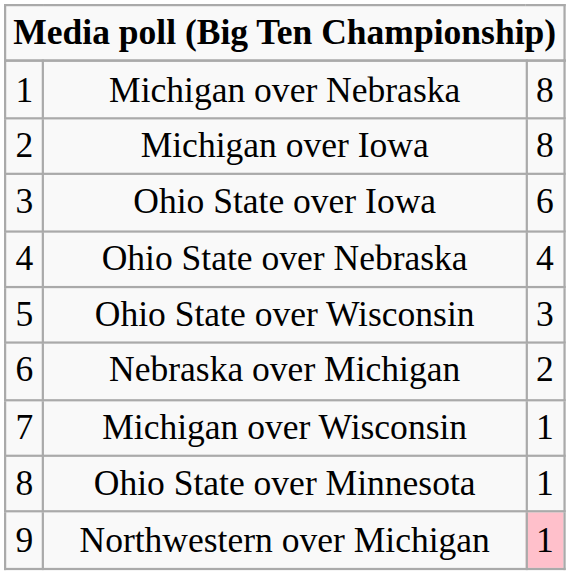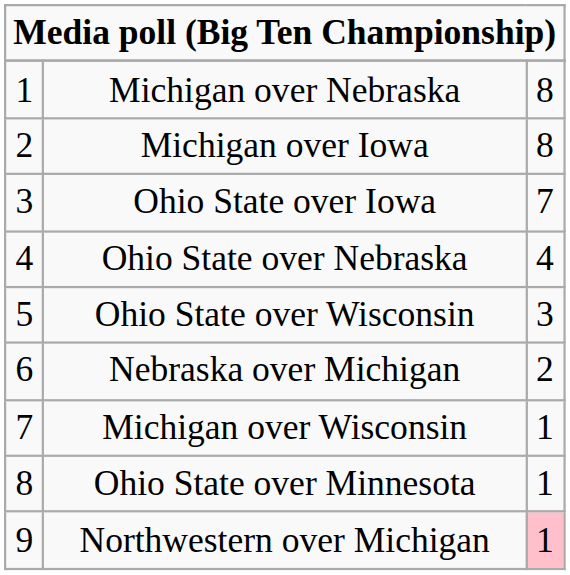Ohio State over Iowa | column 3: 6 -> 7
